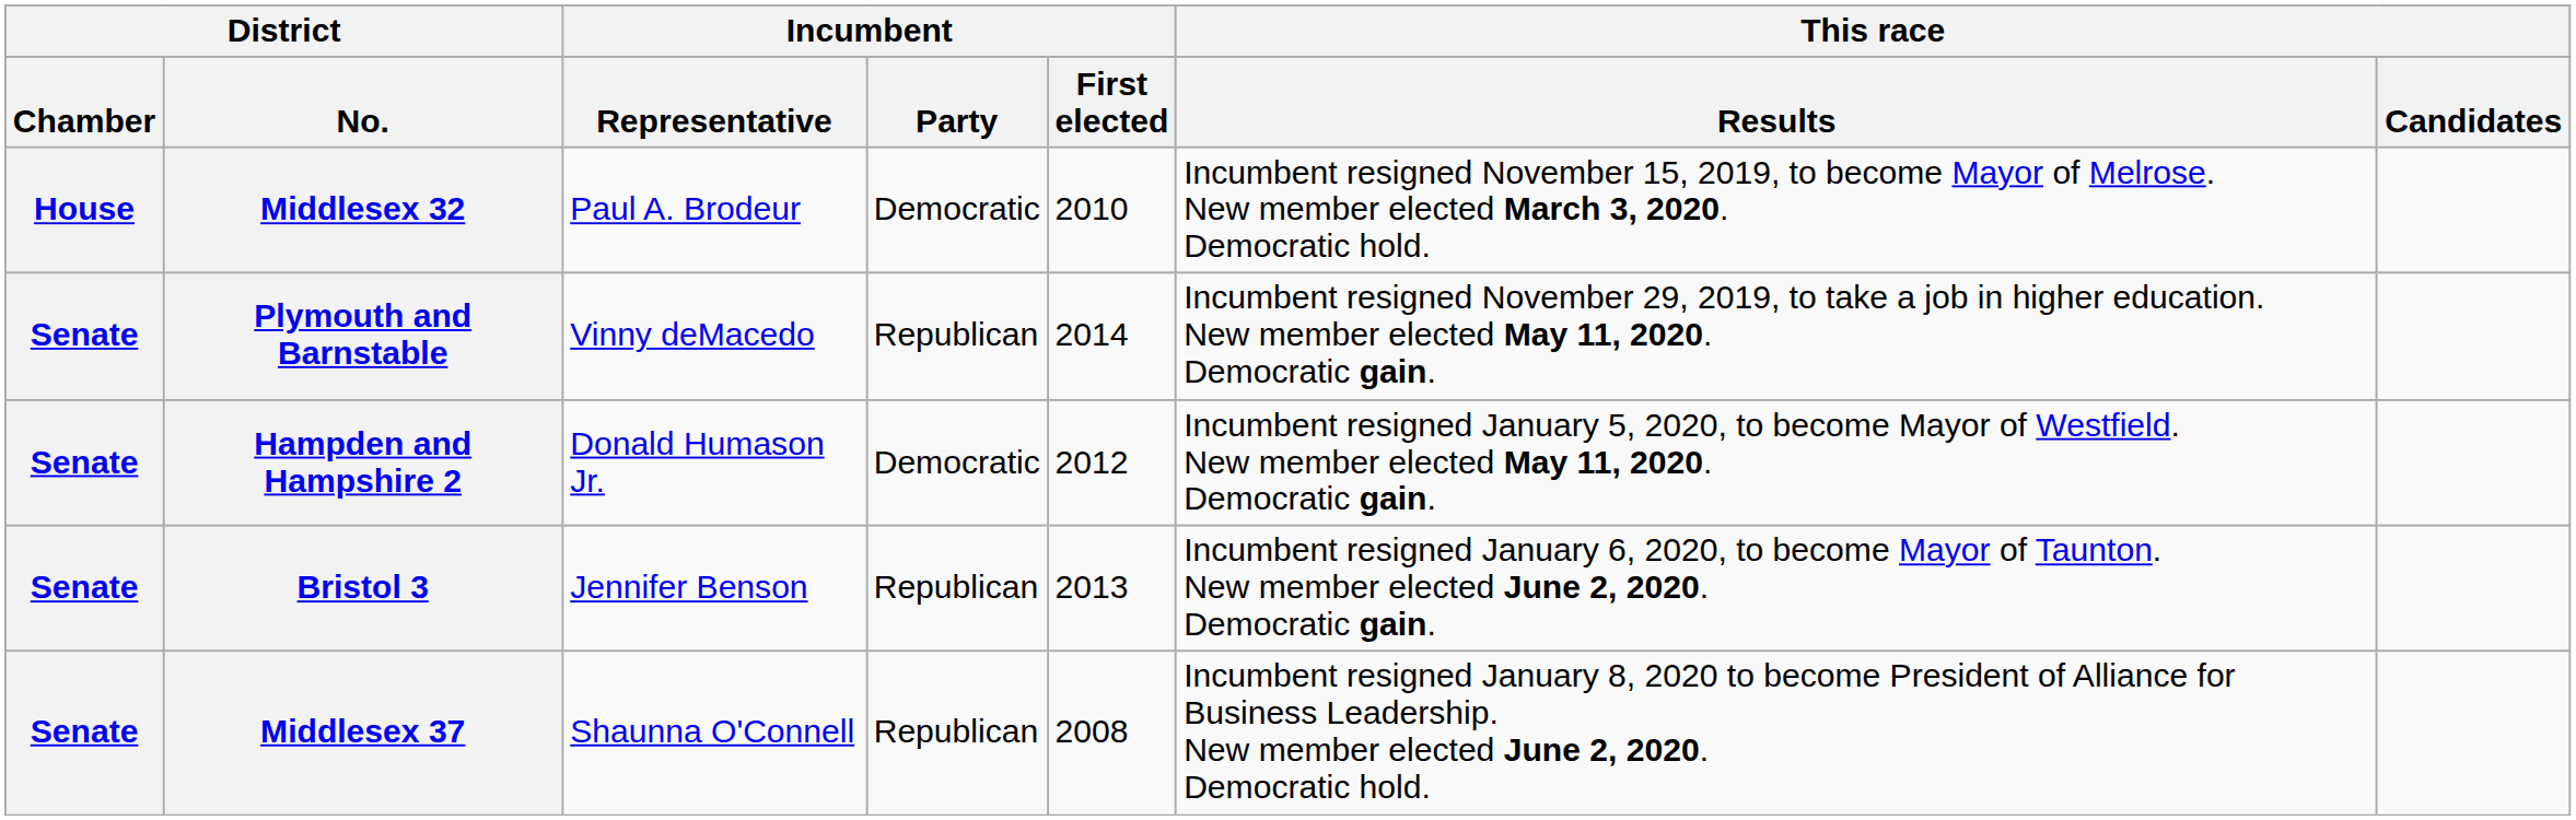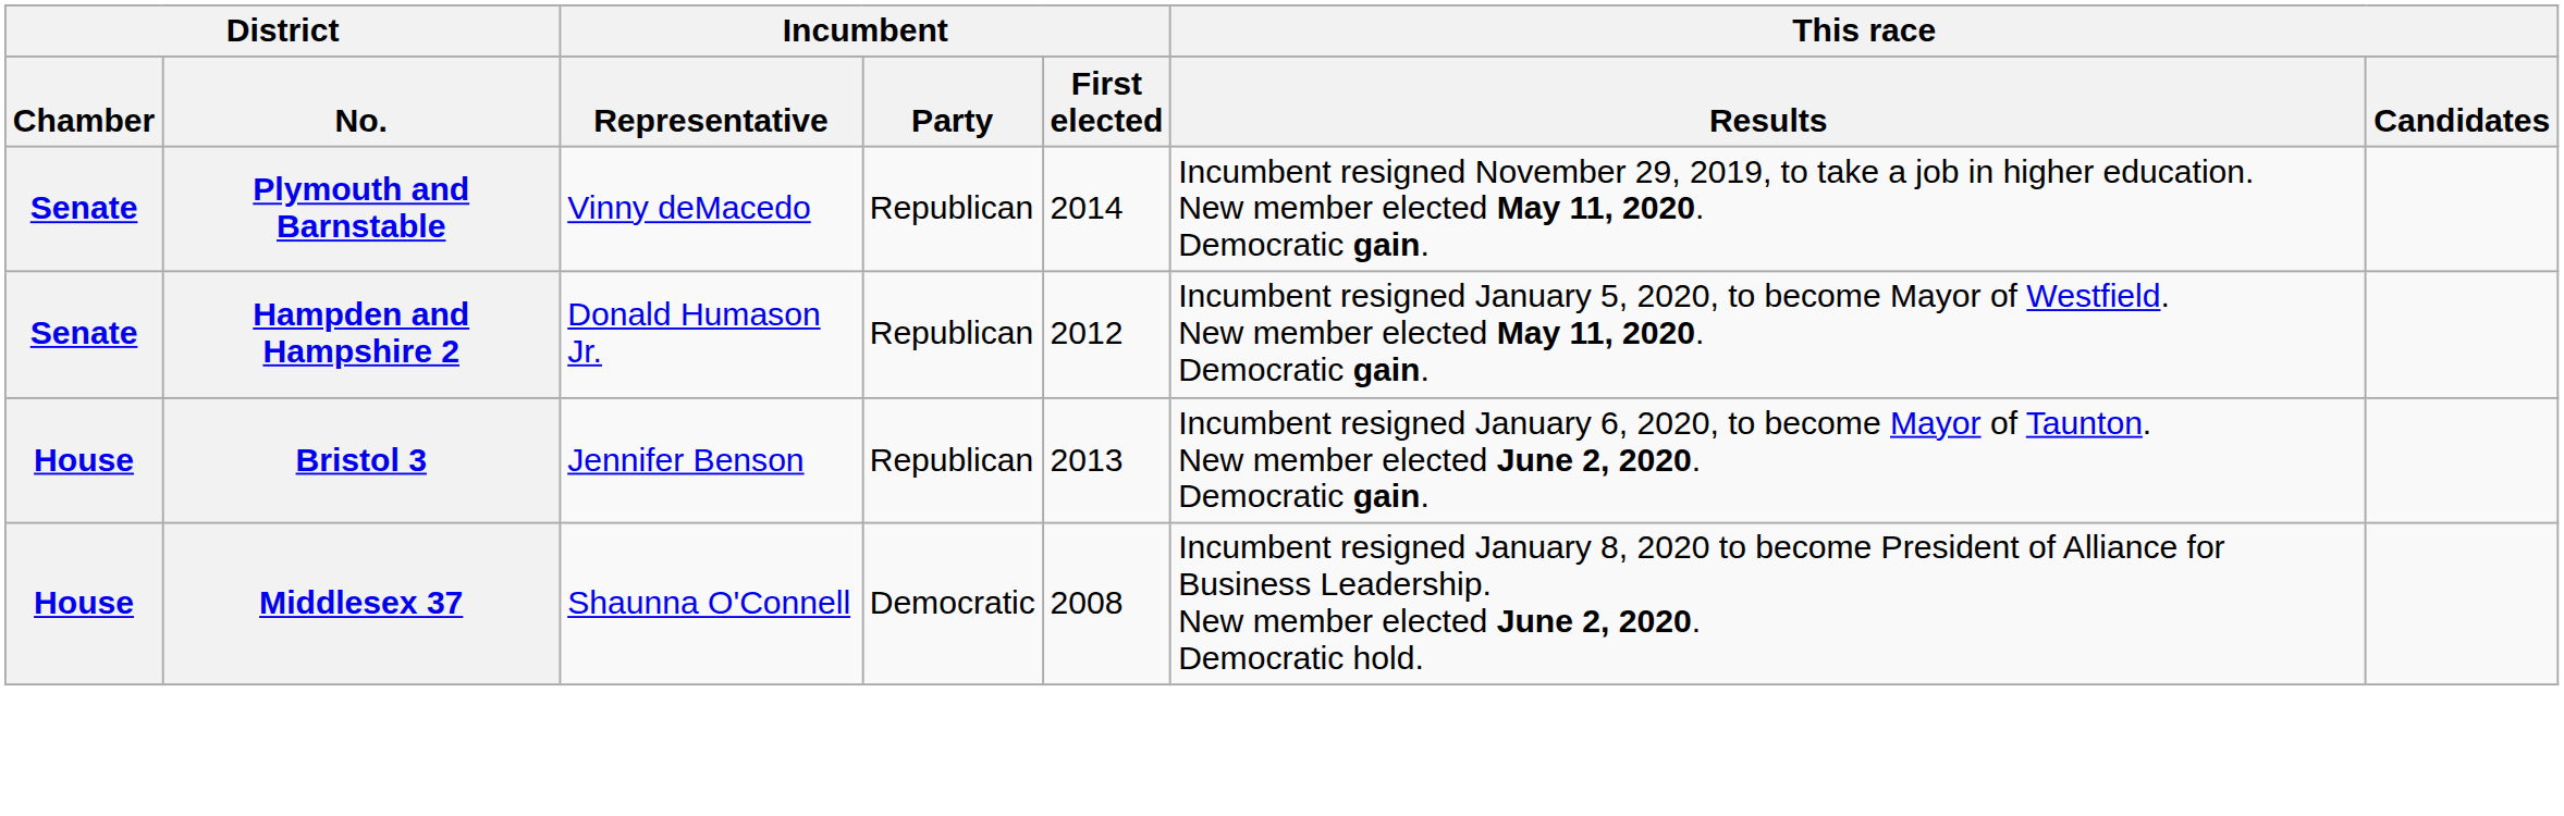- row: House | Middlesex 32 | Paul A. Brodeur | Democratic | 2010 | Incumbent resigned November 15, 2019, to become Mayor of Melrose. New member elected March 3, 2020. Democratic hold.
Hampden and Hampshire 2 | Incumbent / Party: Democratic -> Republican
Bristol 3 | District / Chamber: Senate -> House
Middlesex 37 | District / Chamber: Senate -> House
Middlesex 37 | Incumbent / Party: Republican -> Democratic
